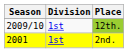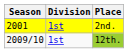rows swapped: 2nd. <-> 12th.
